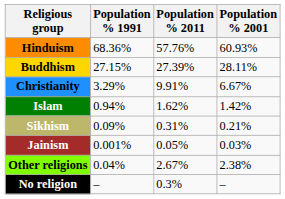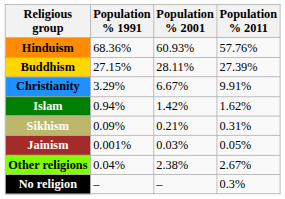columns swapped: Population % 2001 <-> Population % 2011
